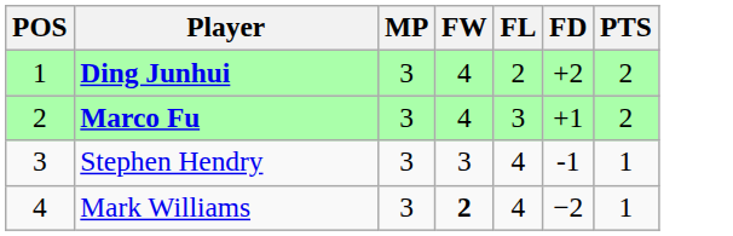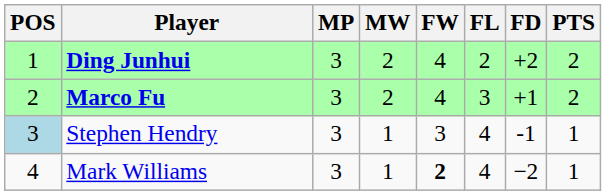+ column: MW | 2 | 2 | 1 | 1
Stephen Hendry | POS: no background -> lightblue background
